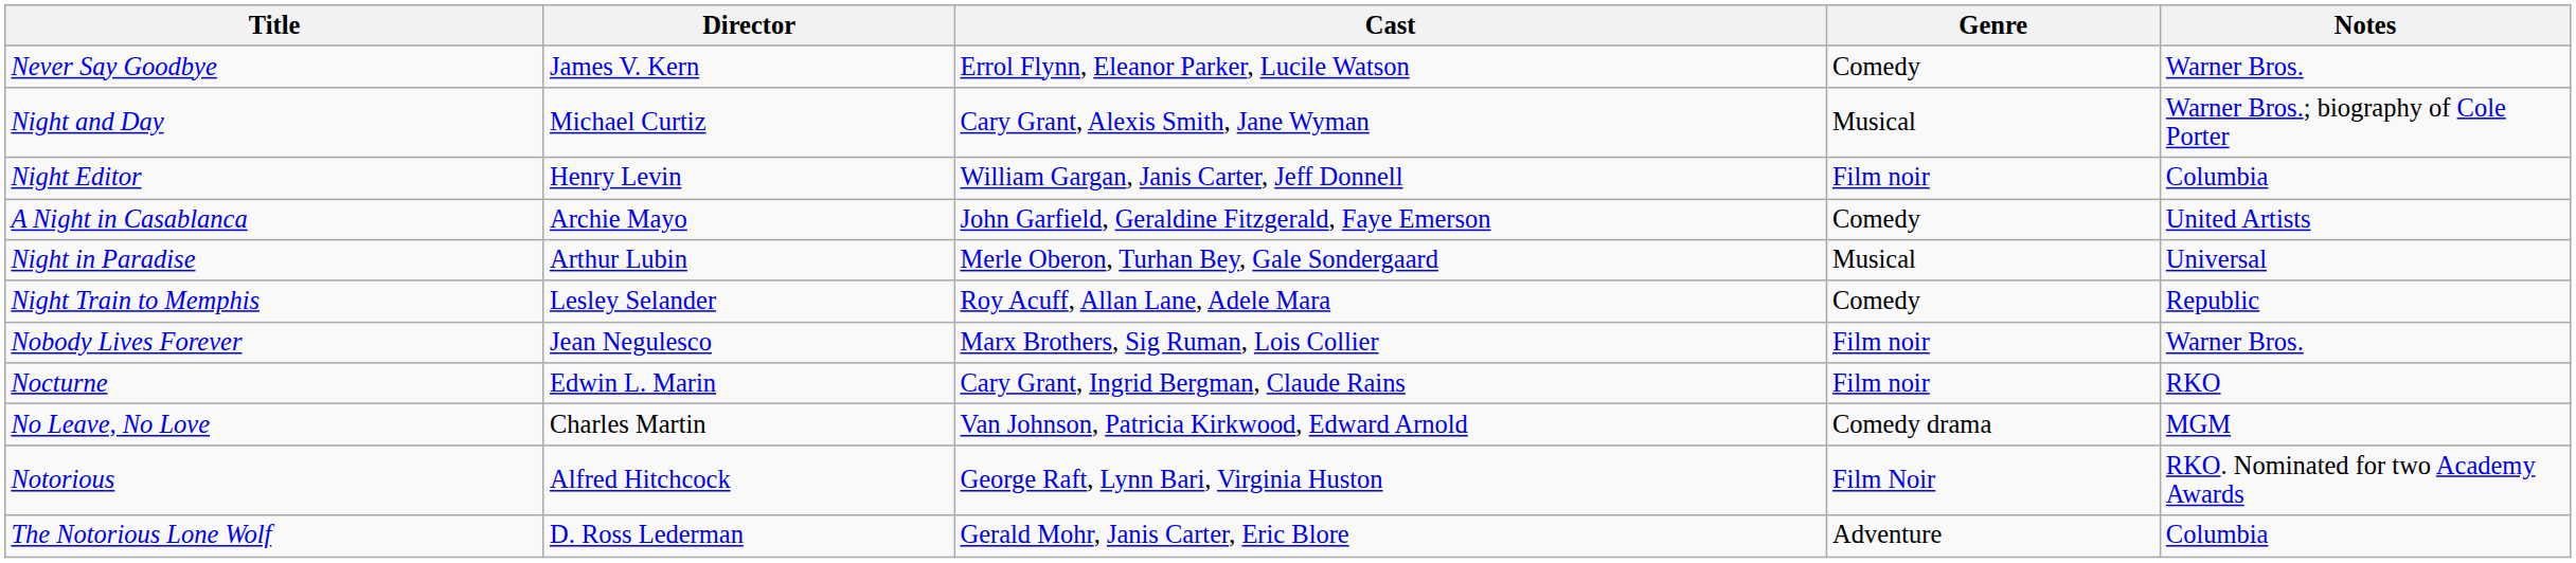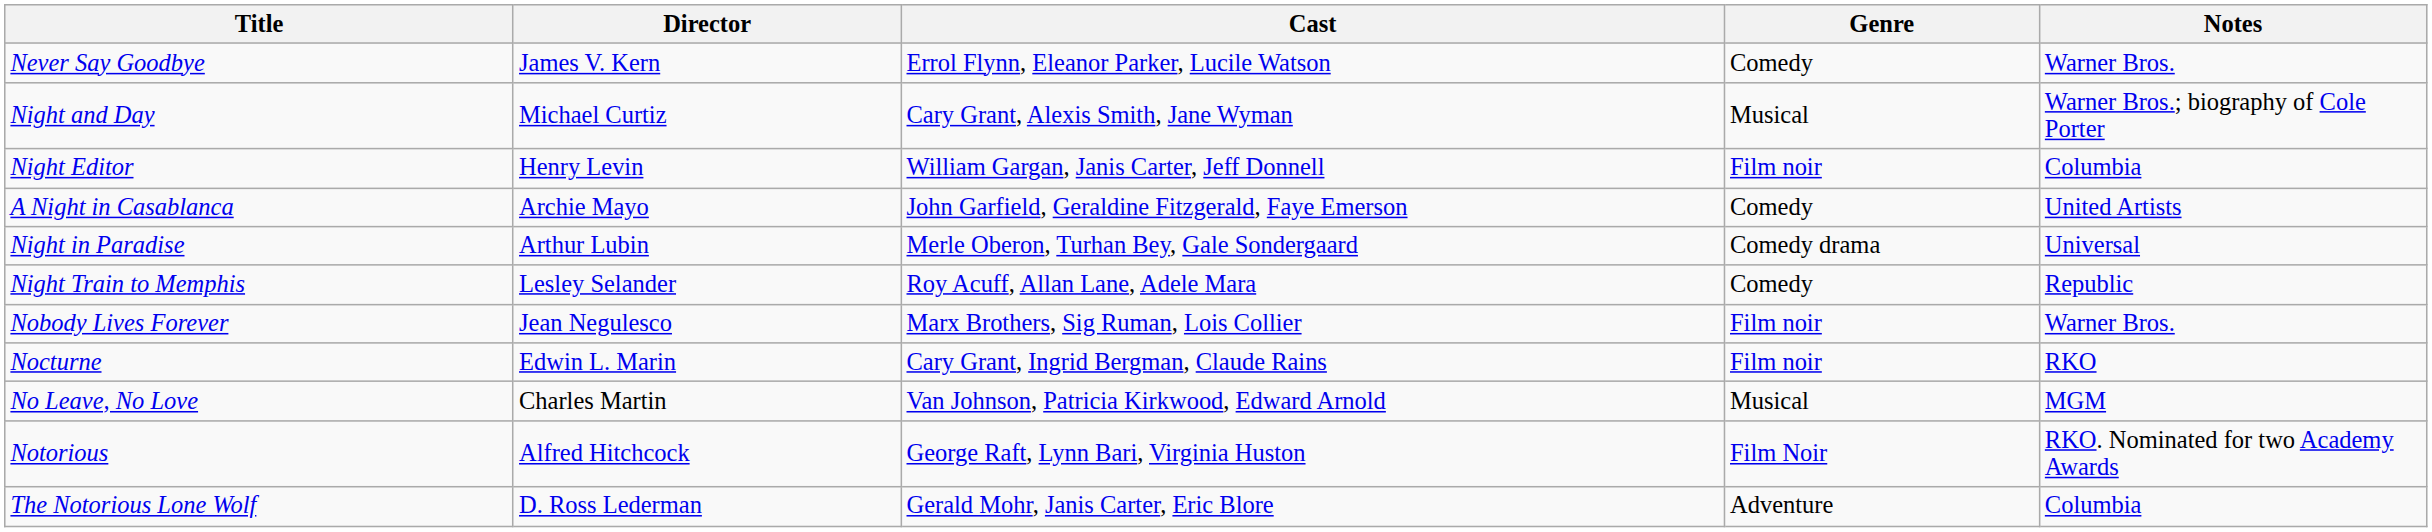Night in Paradise | Genre: Musical -> Comedy drama
No Leave, No Love | Genre: Comedy drama -> Musical
